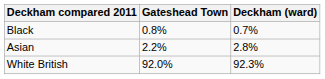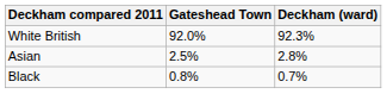rows swapped: White British <-> Black
Asian | Gateshead Town: 2.2% -> 2.5%
